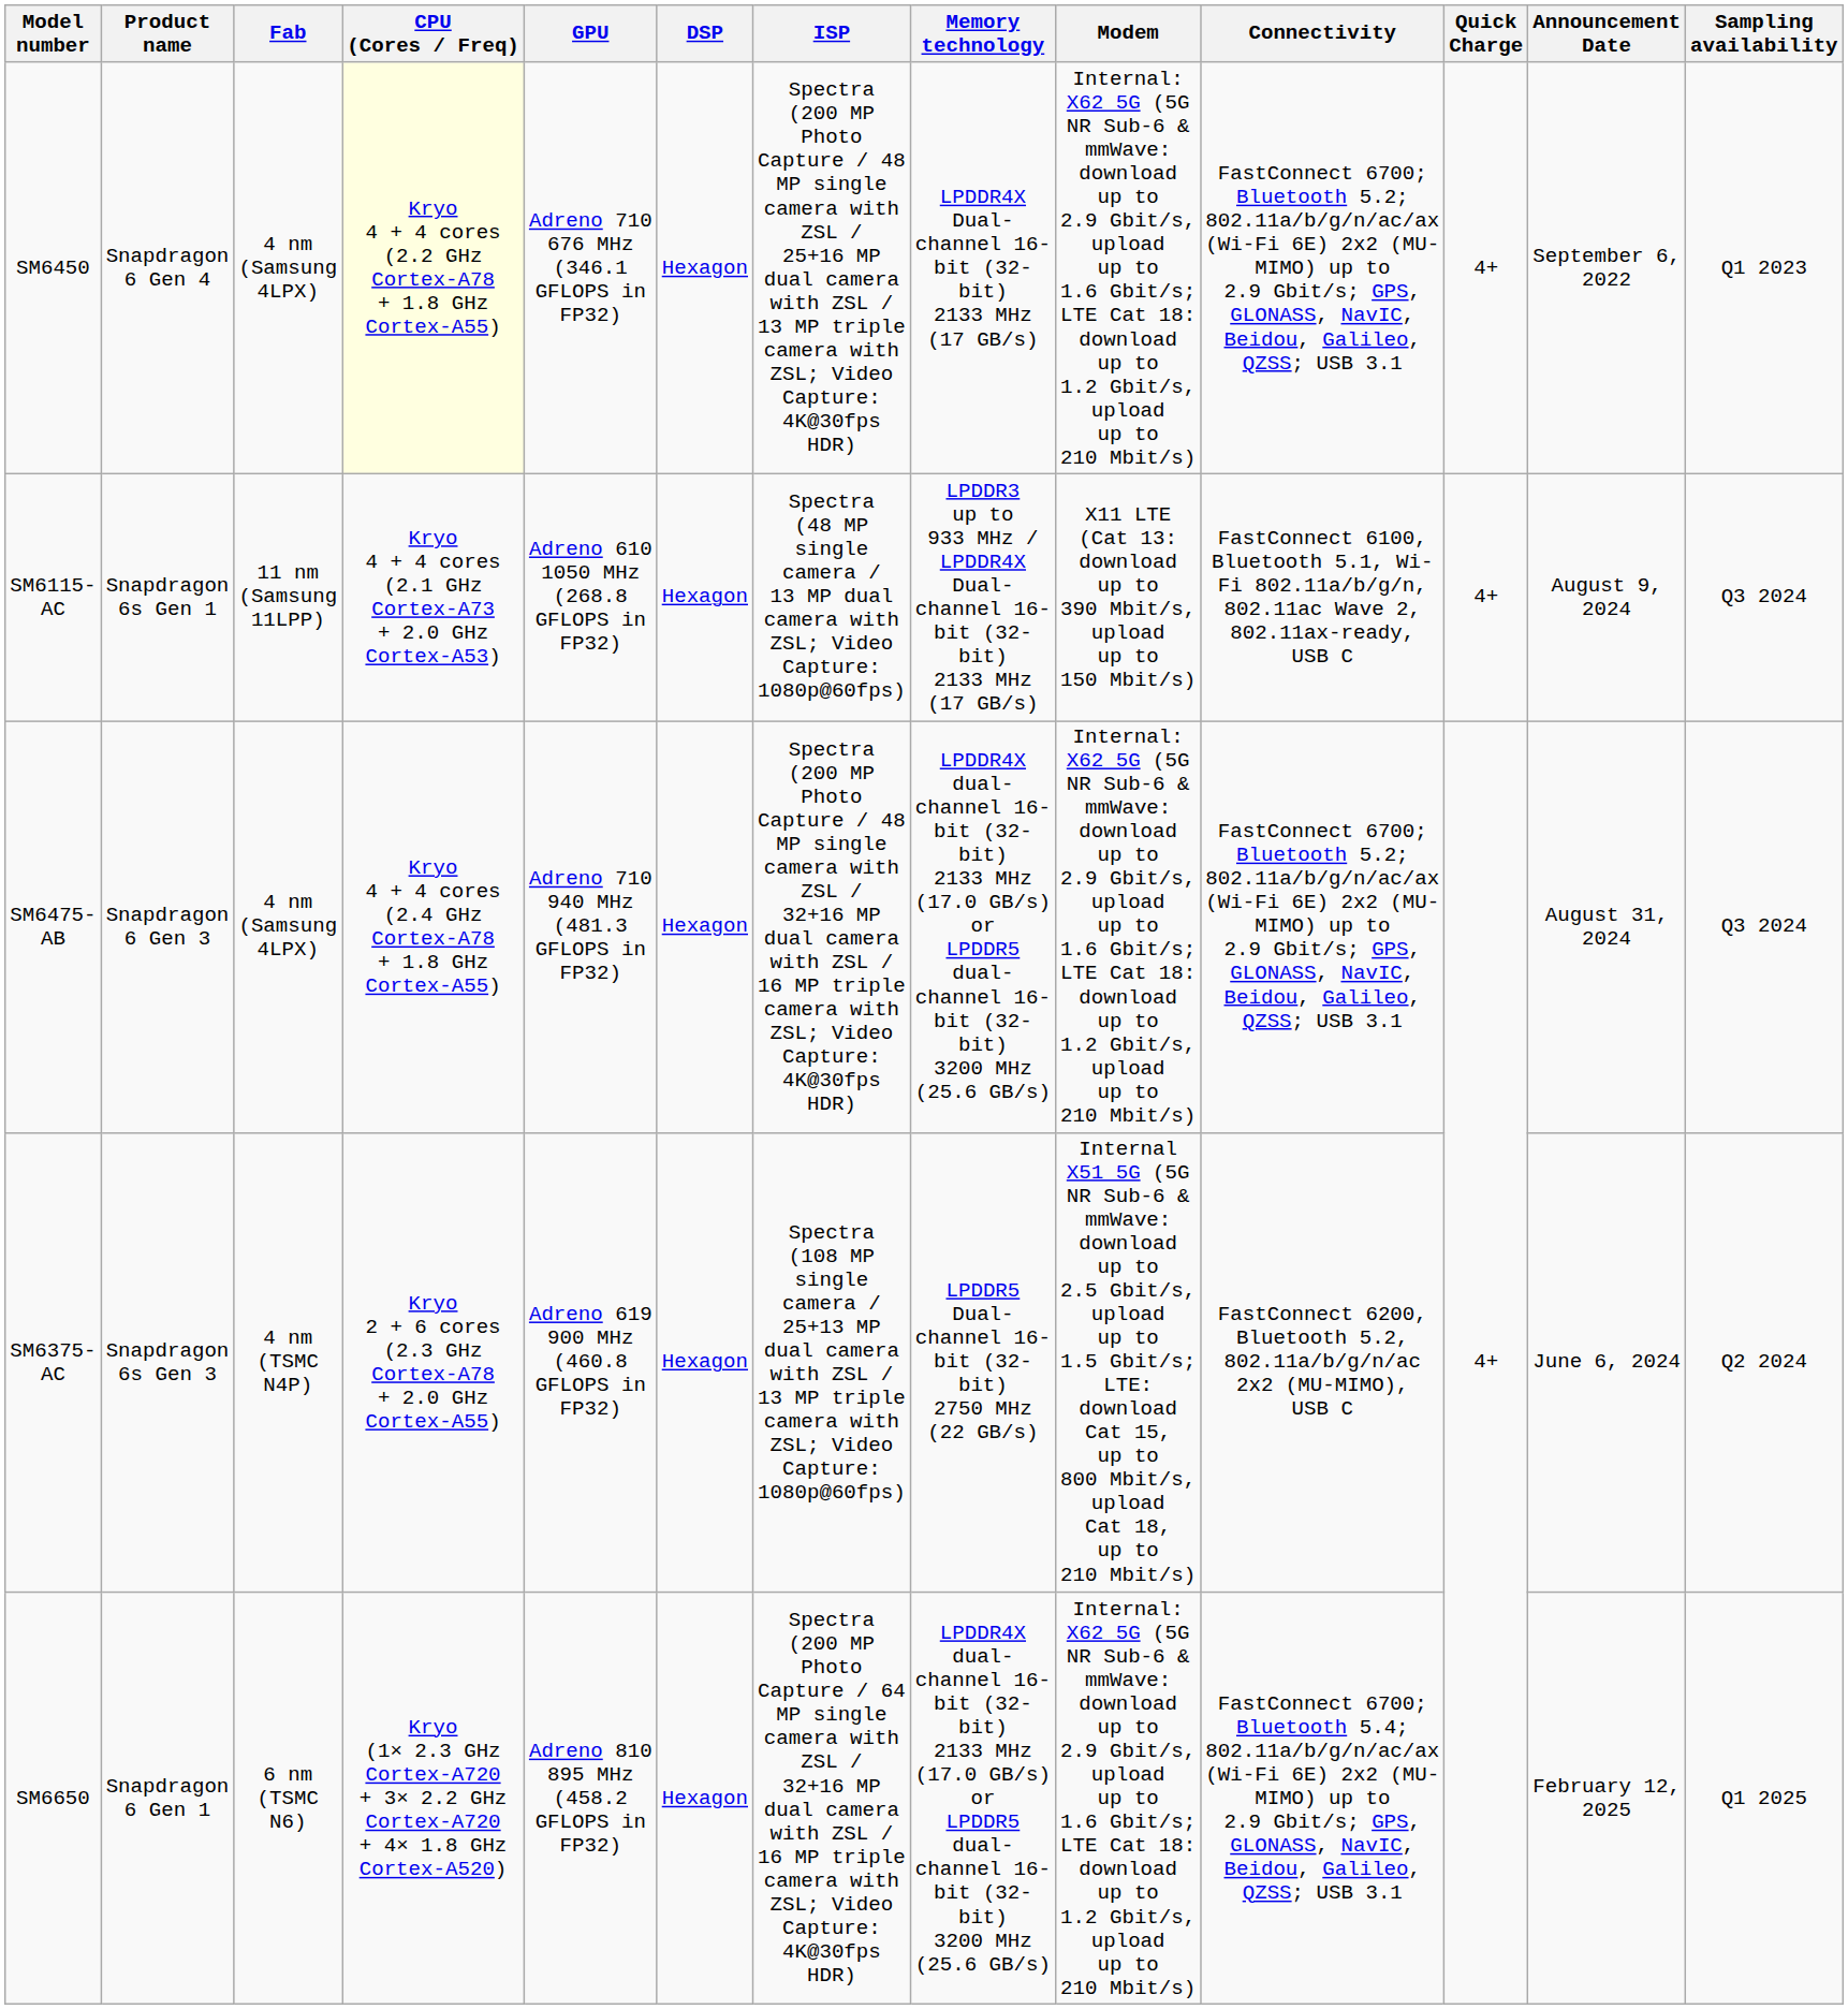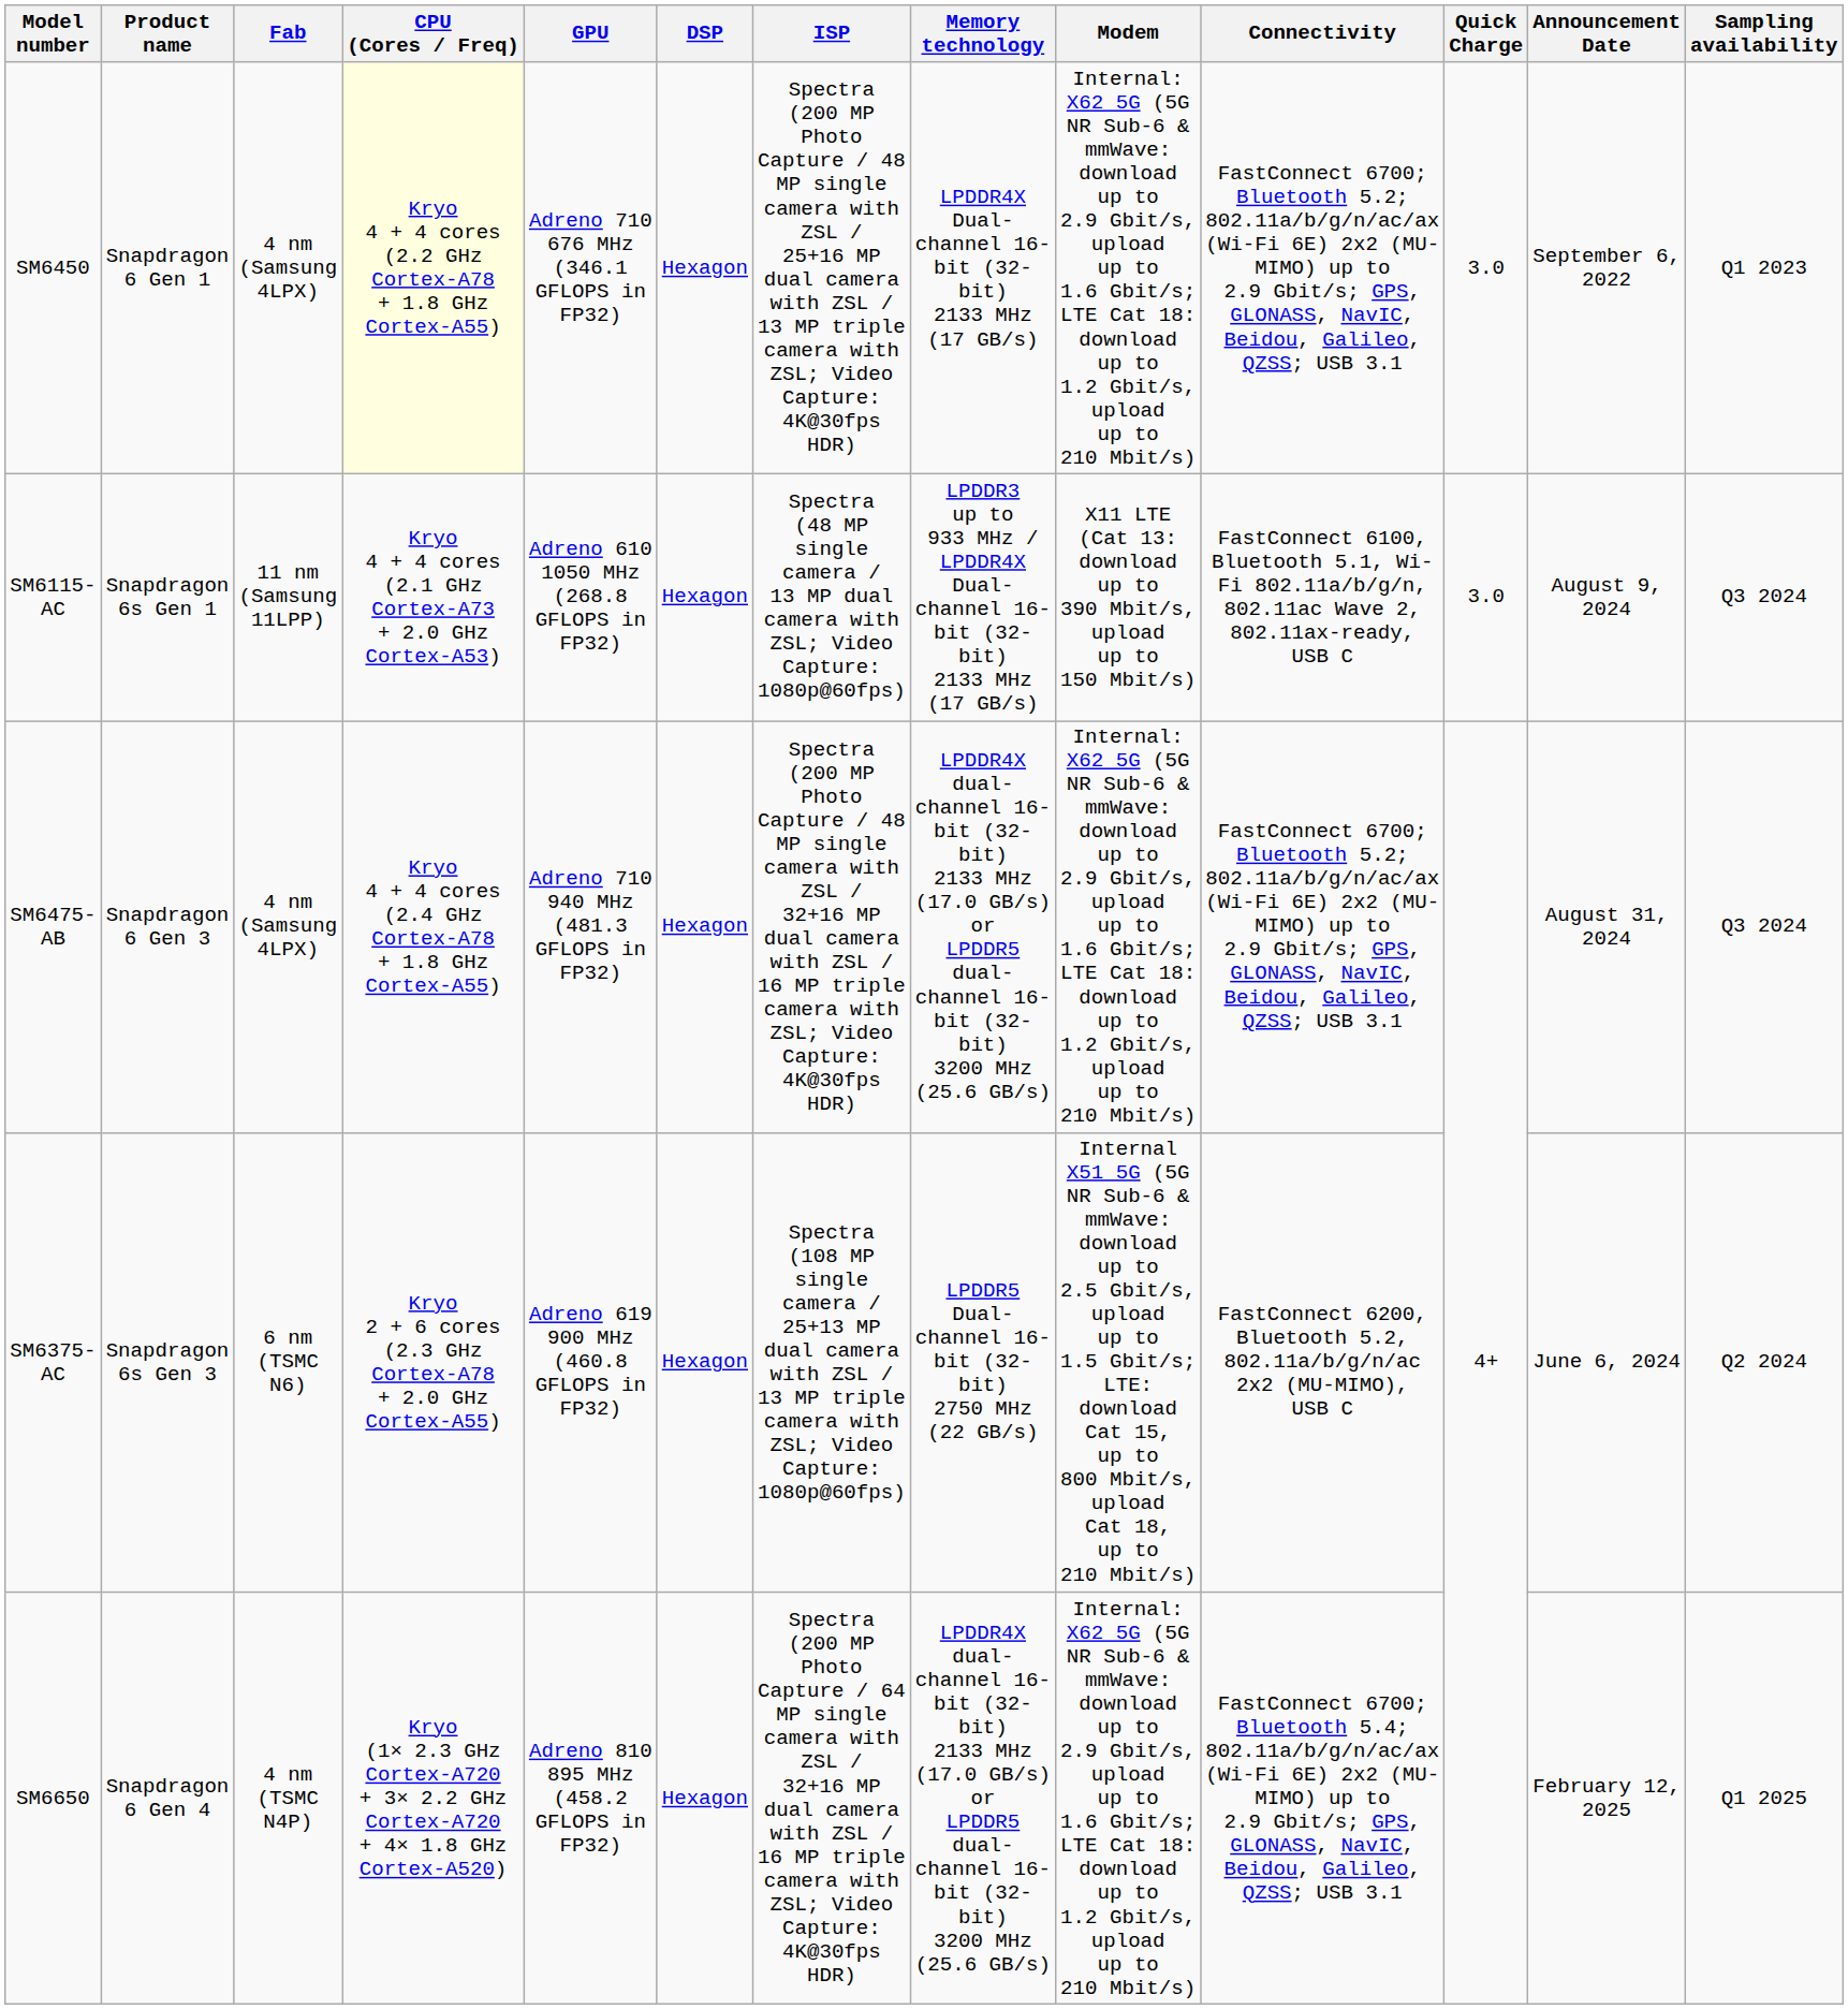SM6450 | Product name: Snapdragon 6 Gen 4 -> Snapdragon 6 Gen 1
SM6450 | Quick Charge: 4+ -> 3.0
SM6115-AC | Quick Charge: 4+ -> 3.0
SM6375-AC | Fab: 4 nm (TSMC N4P) -> 6 nm (TSMC N6)
SM6650 | Product name: Snapdragon 6 Gen 1 -> Snapdragon 6 Gen 4
SM6650 | Fab: 6 nm (TSMC N6) -> 4 nm (TSMC N4P)
